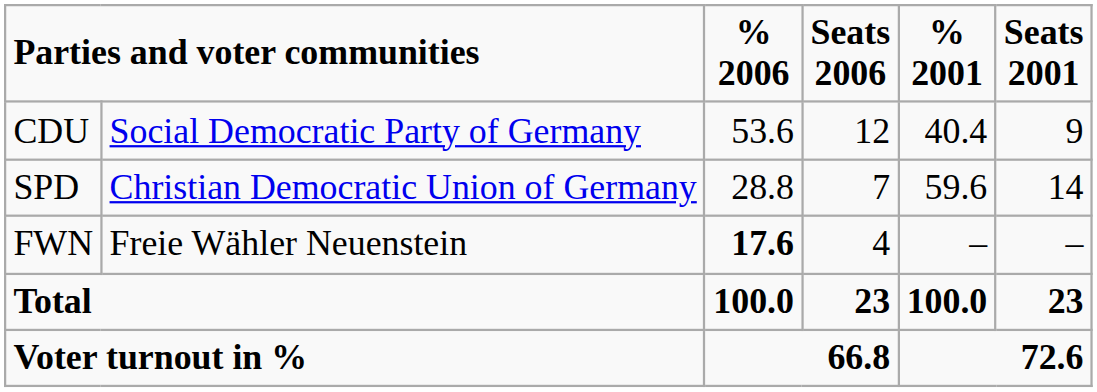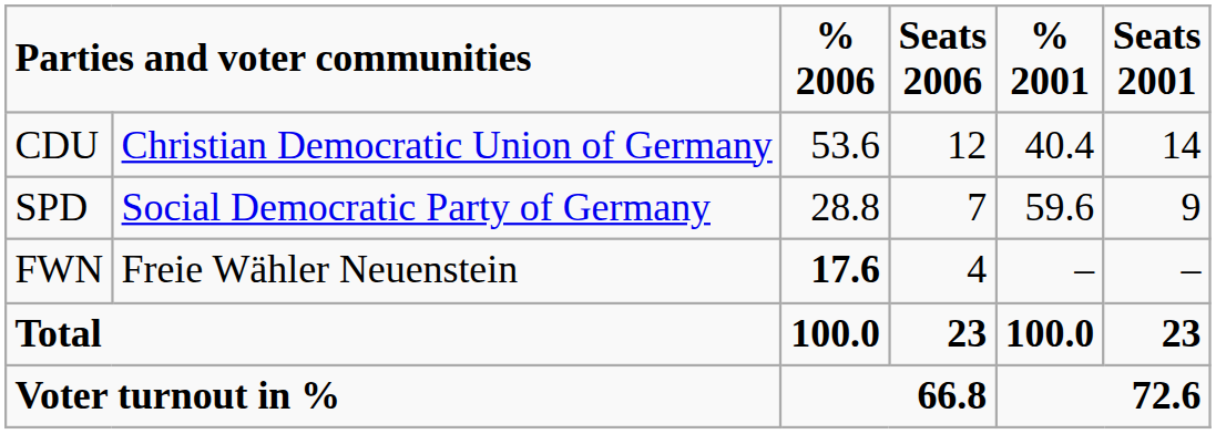CDU | column 2: Social Democratic Party of Germany -> Christian Democratic Union of Germany
CDU | Seats 2001: 9 -> 14
SPD | column 2: Christian Democratic Union of Germany -> Social Democratic Party of Germany
SPD | Seats 2001: 14 -> 9
